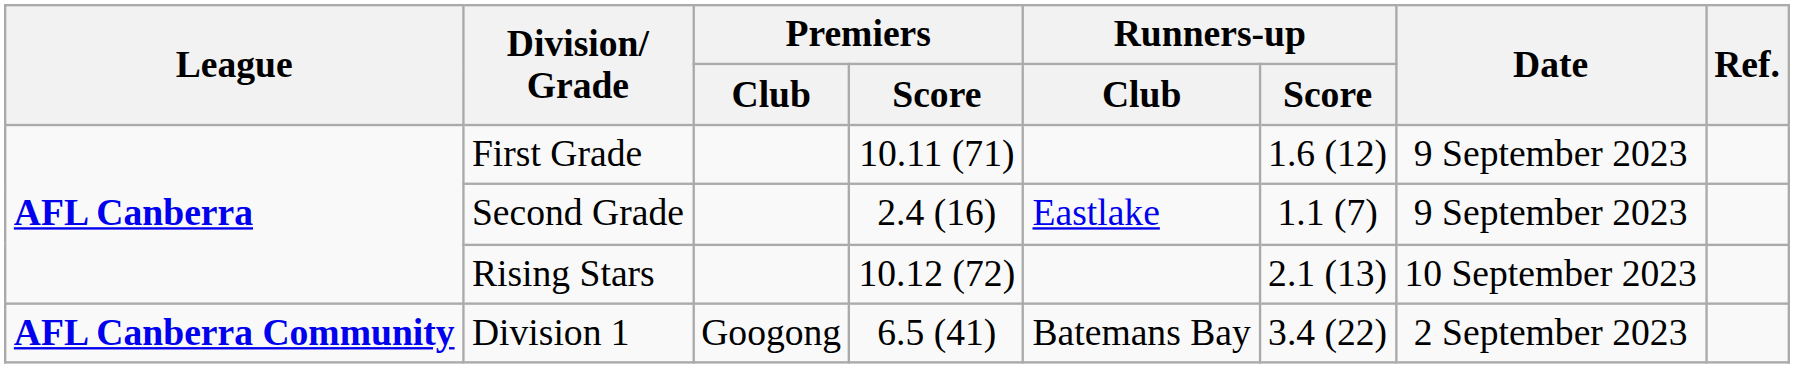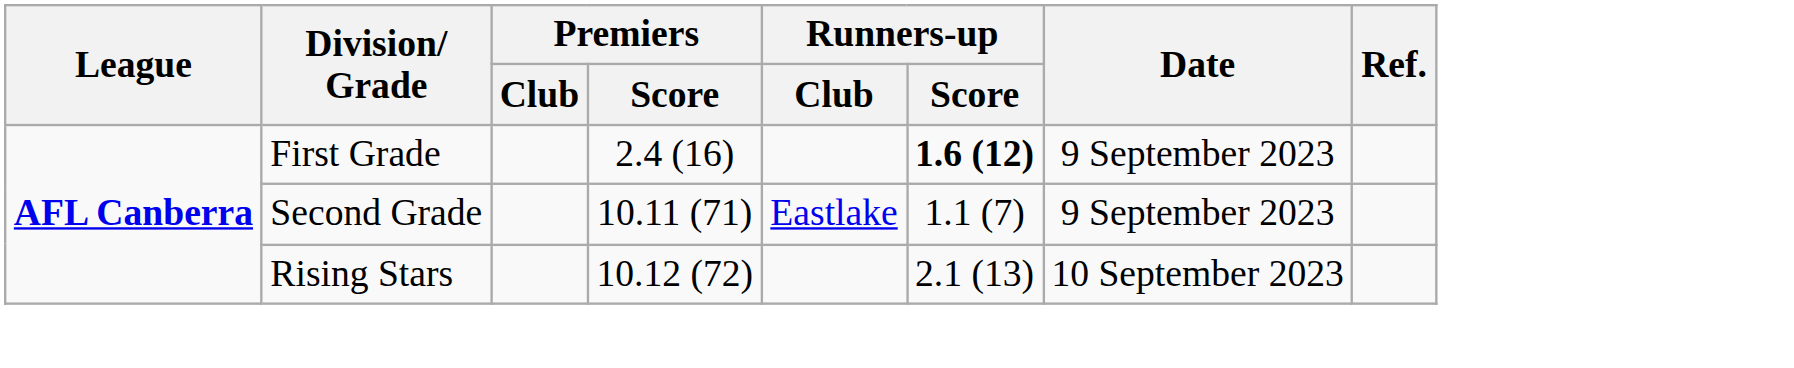First Grade | Premiers / Score: 10.11 (71) -> 2.4 (16)
First Grade | Runners-up / Score: normal -> bold
Second Grade | Premiers / Score: 2.4 (16) -> 10.11 (71)
- row: AFL Canberra Community | Division 1 | Googong | 6.5 (41) | Batemans Bay | 3.4 (22) | 2 September 2023
